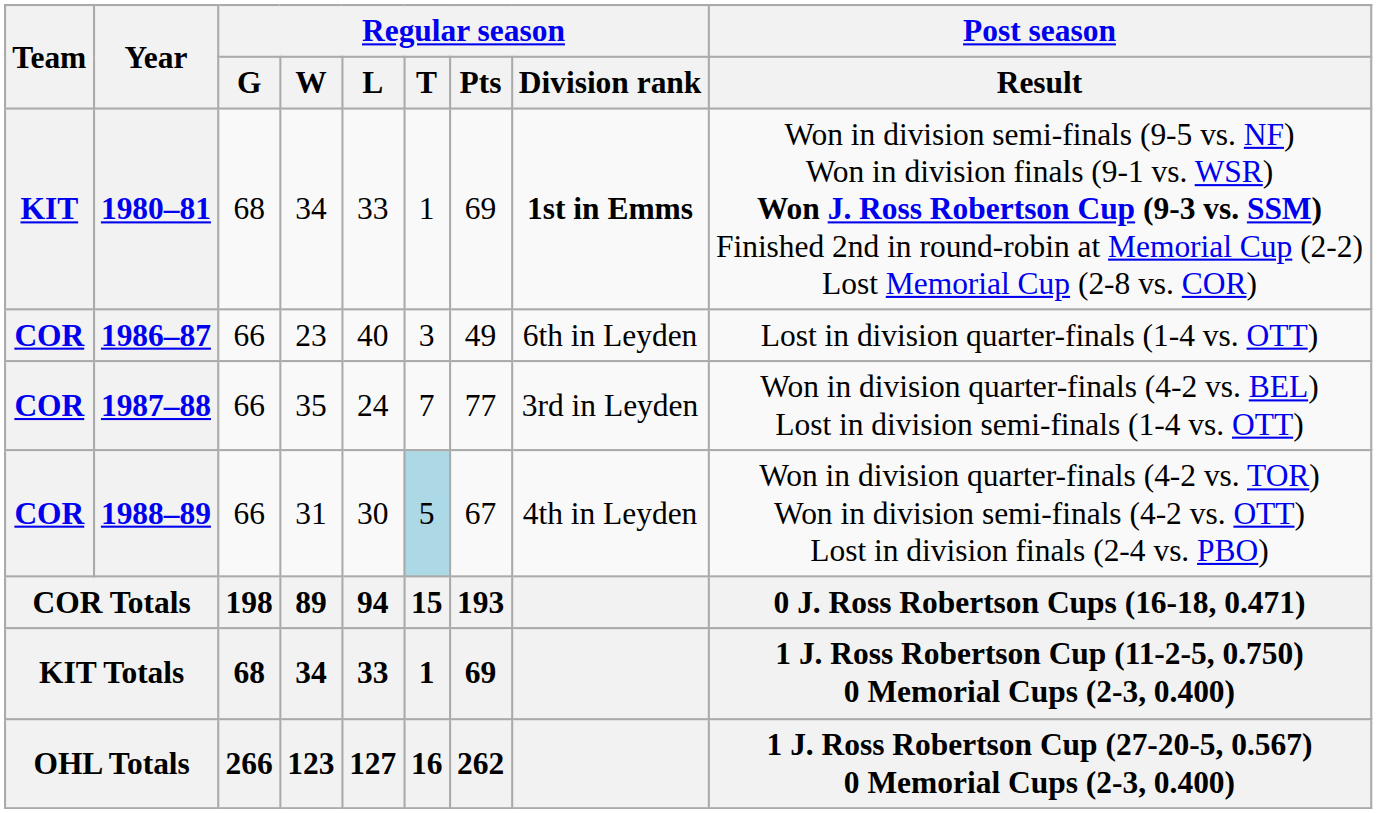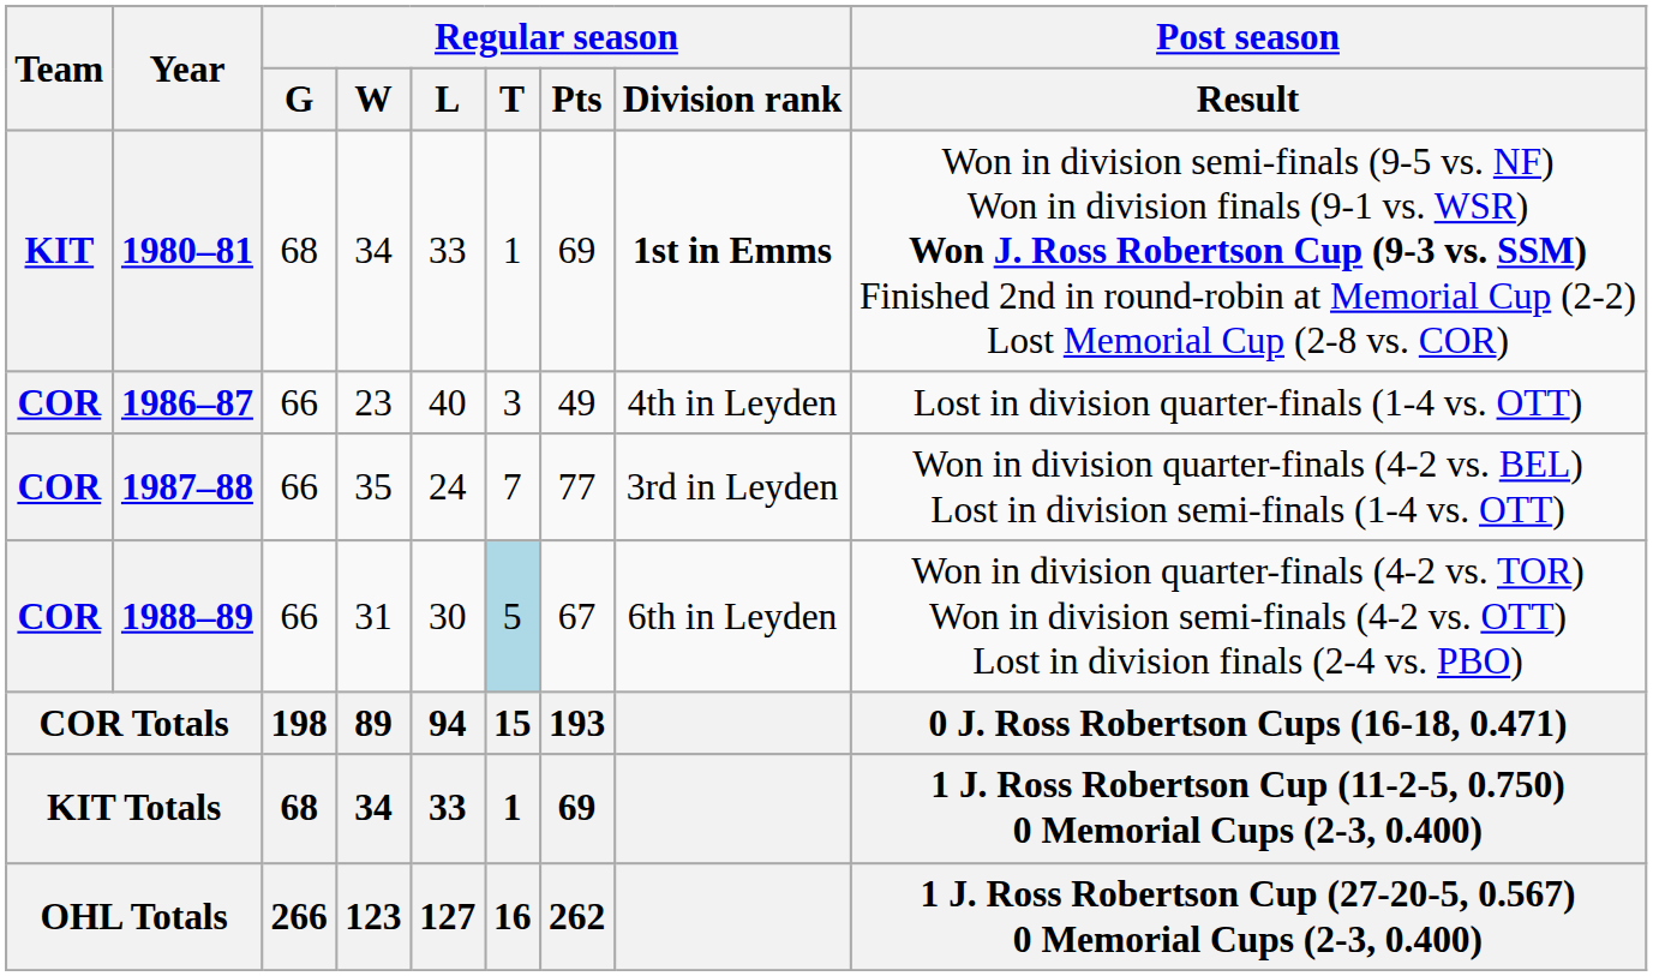1986–87 | Regular season / Division rank: 6th in Leyden -> 4th in Leyden
1988–89 | Regular season / Division rank: 4th in Leyden -> 6th in Leyden
